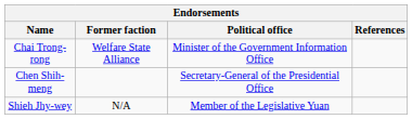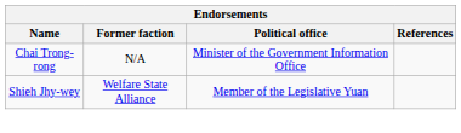Chai Trong-rong | Former faction: Welfare State Alliance -> N/A
- row: Chen Shih-meng | Secretary-General of the Presidential Office
Shieh Jhy-wey | Former faction: N/A -> Welfare State Alliance
